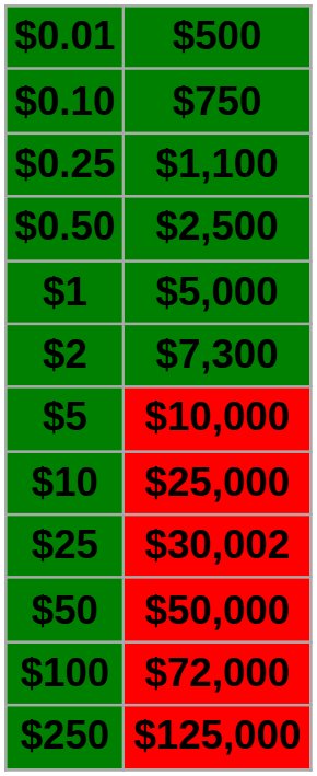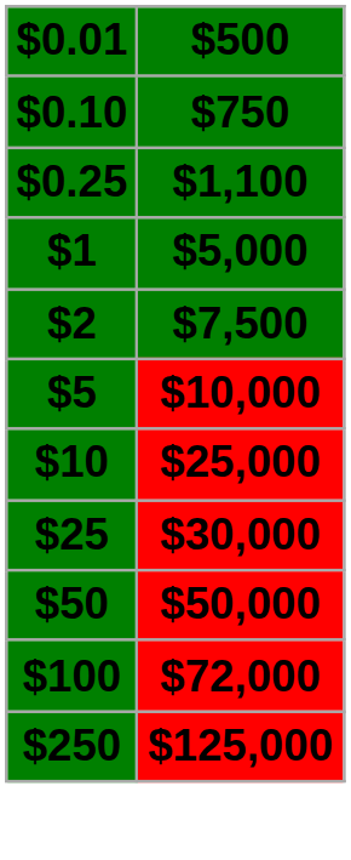- row: $0.50 | $2,500
$2 | column 2: $7,300 -> $7,500
$25 | column 2: $30,002 -> $30,000
